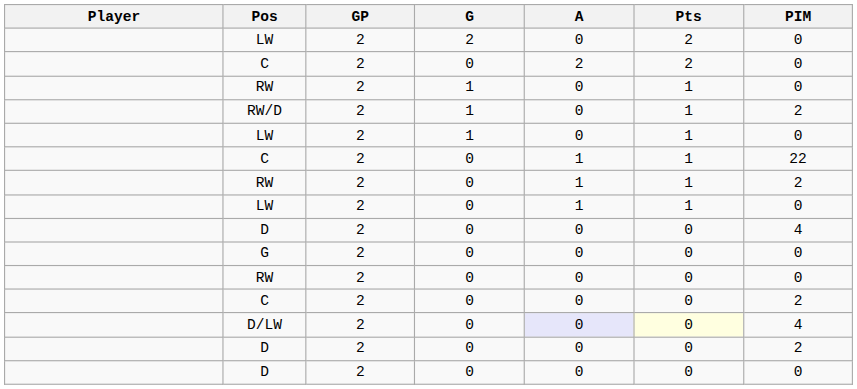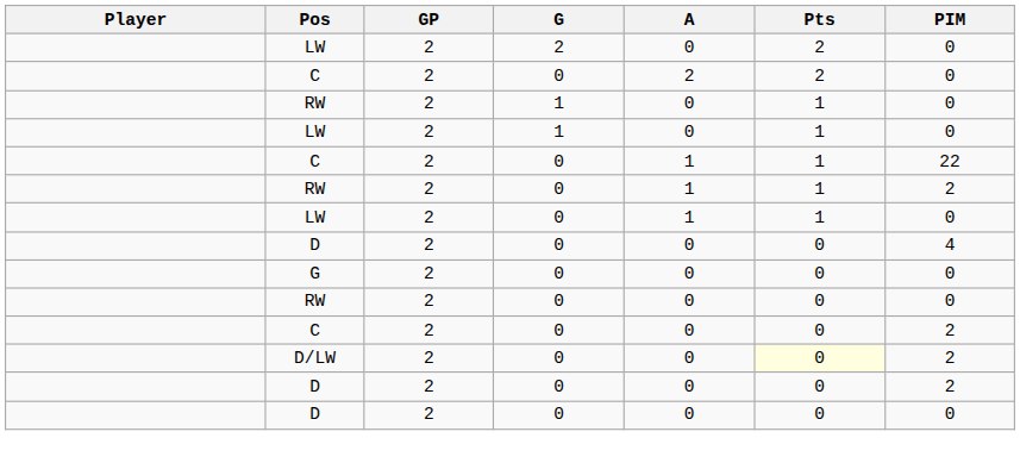- row: RW/D | 2 | 1 | 0 | 1 | 2
D/LW | A: lavender background -> no background
D/LW | PIM: 4 -> 2
